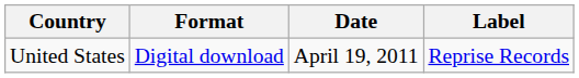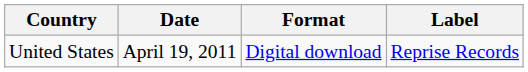columns swapped: Date <-> Format
